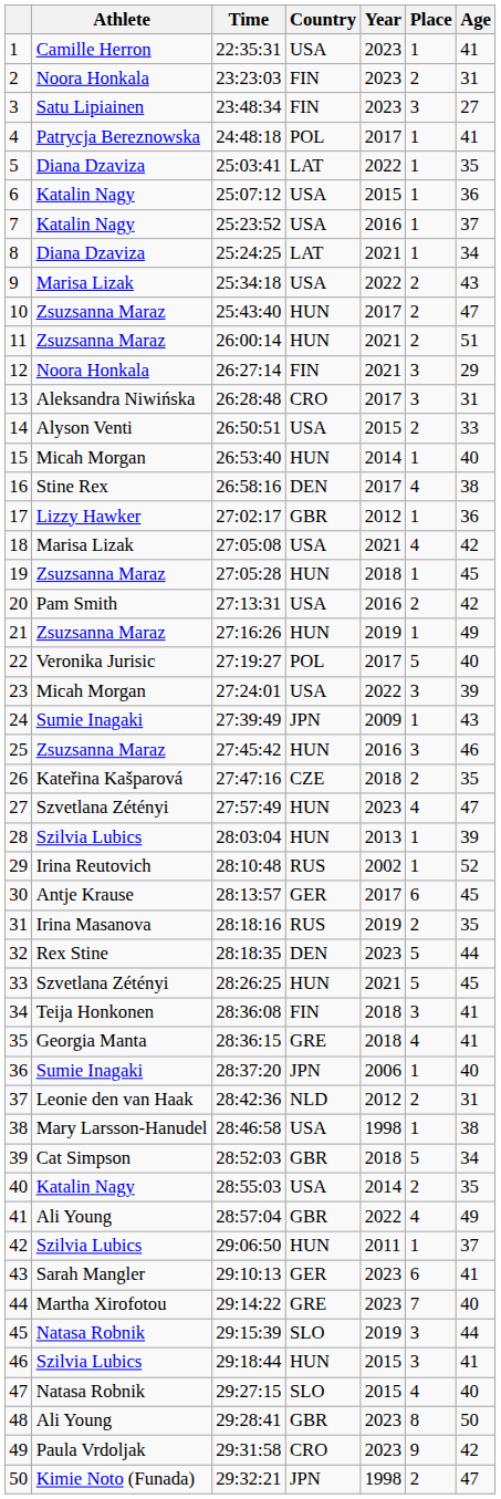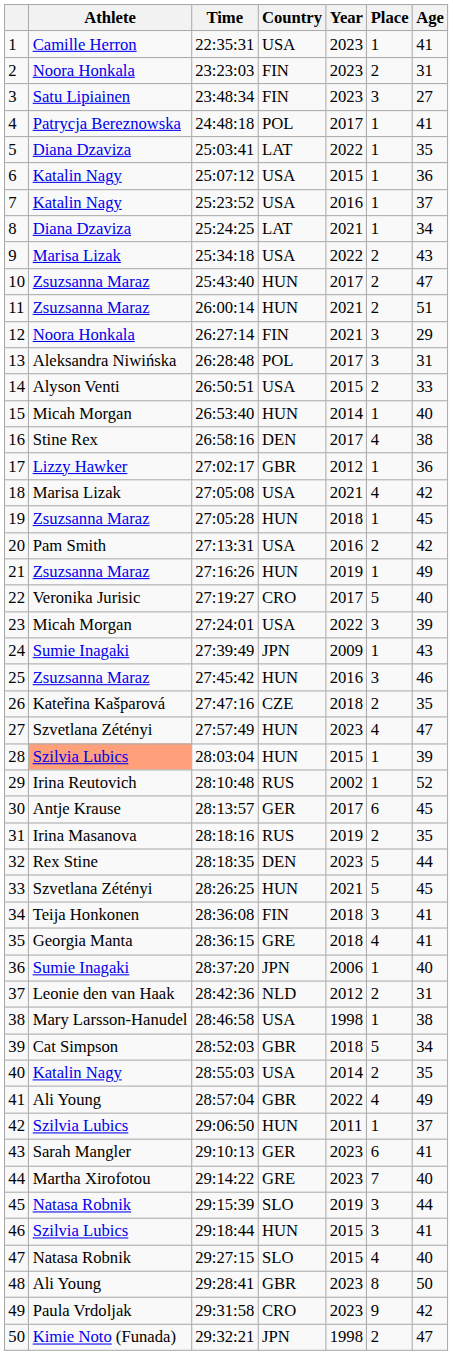13 | Country: CRO -> POL
22 | Country: POL -> CRO
28 | Athlete: no background -> lightsalmon background
28 | Year: 2013 -> 2015
